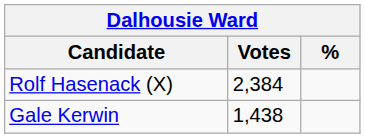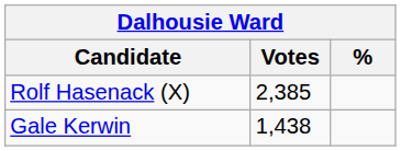Rolf Hasenack (X) | Votes: 2,384 -> 2,385
